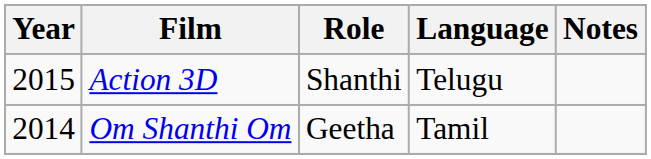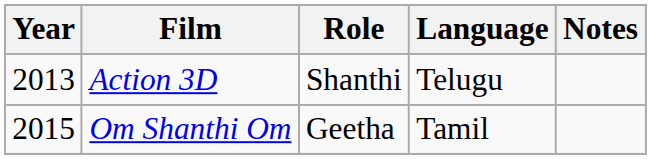Action 3D | Year: 2015 -> 2013
Om Shanthi Om | Year: 2014 -> 2015
